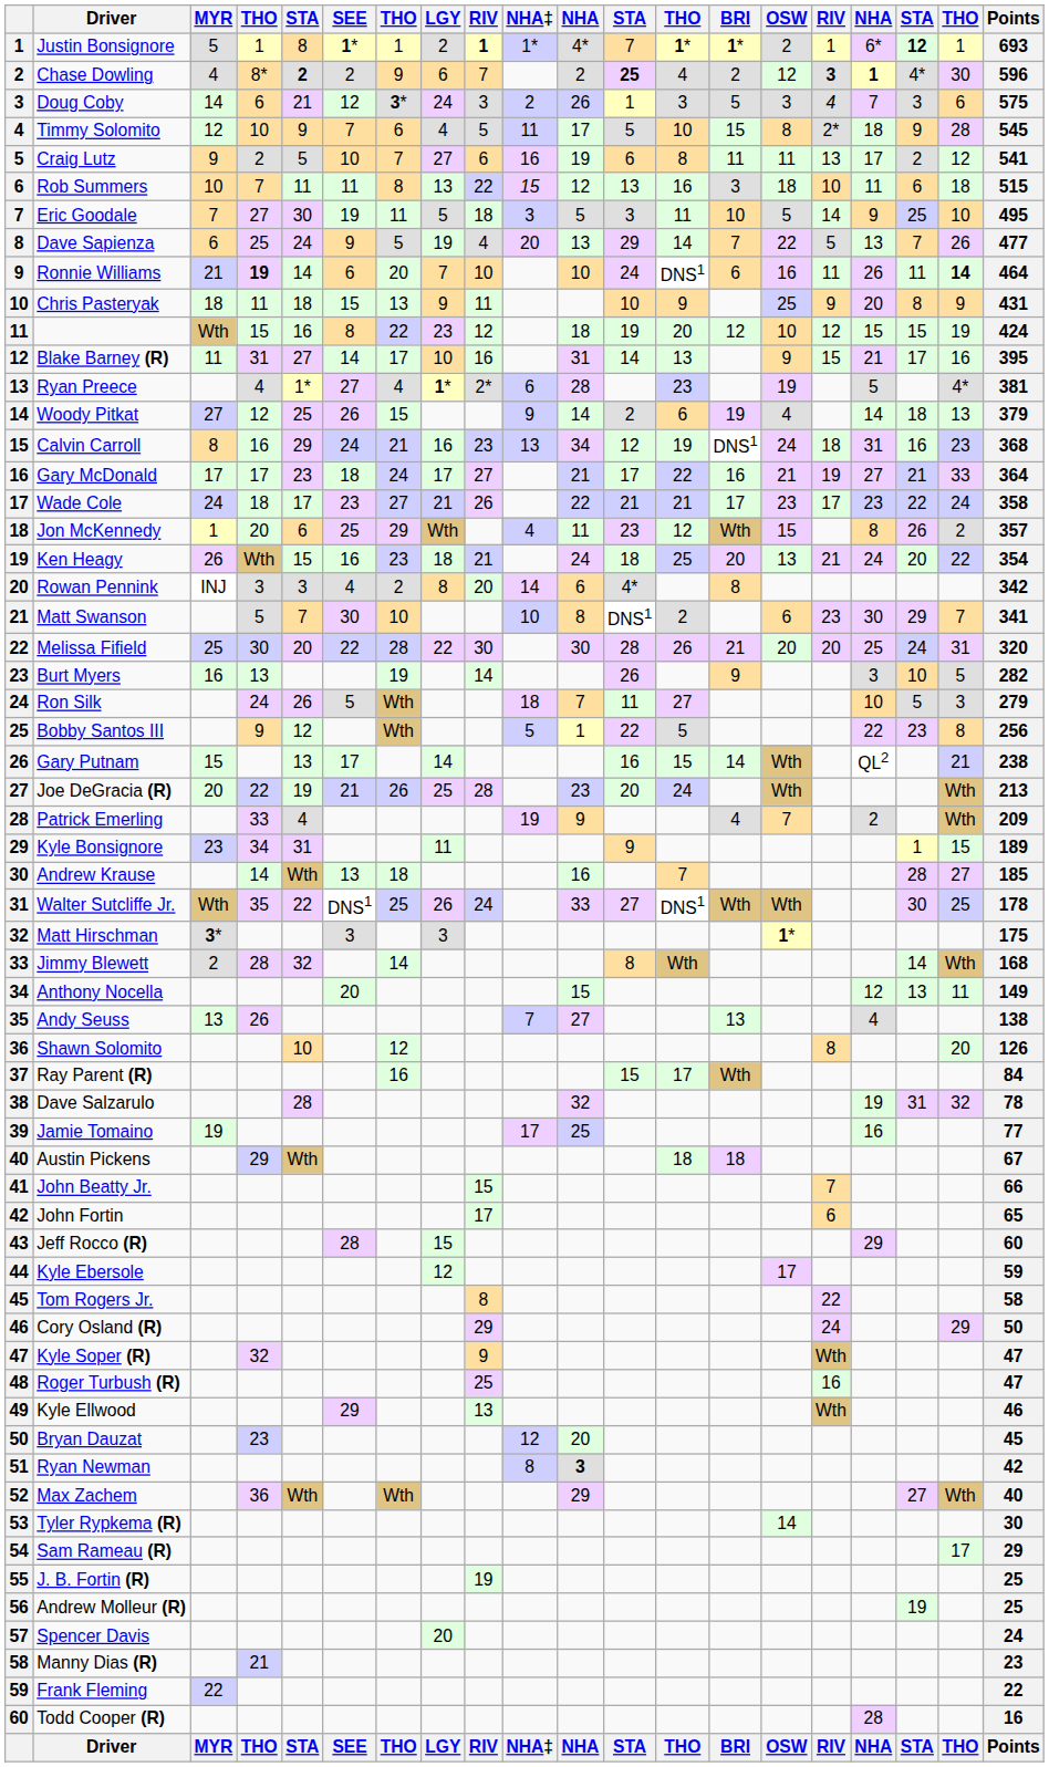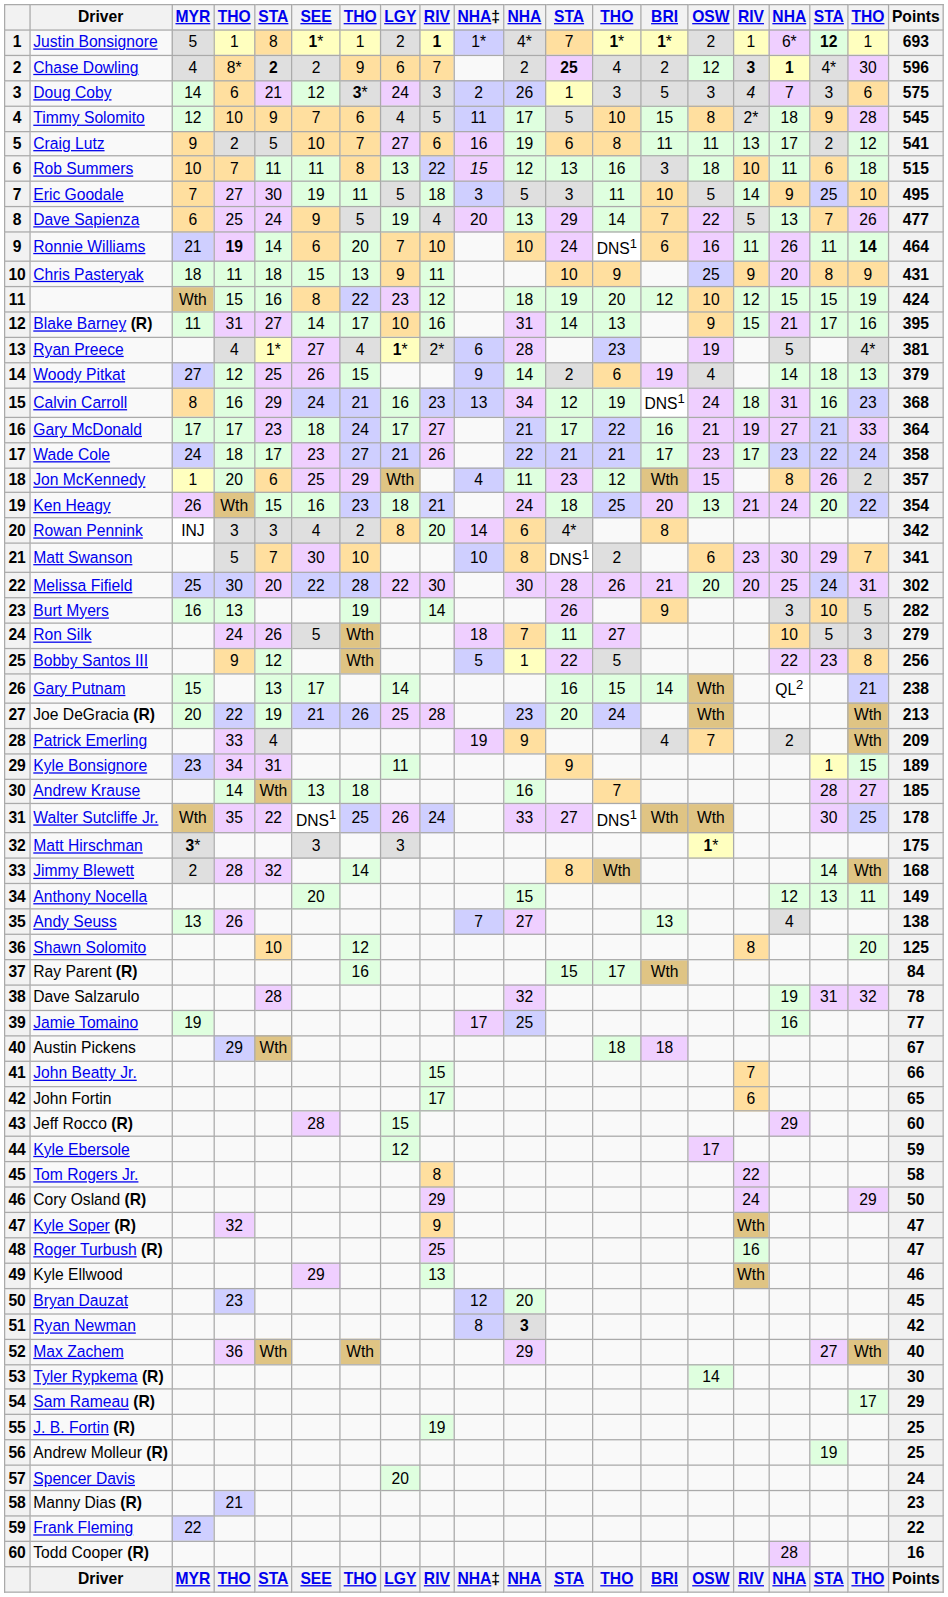Melissa Fifield | Points: 320 -> 302
Shawn Solomito | Points: 126 -> 125
